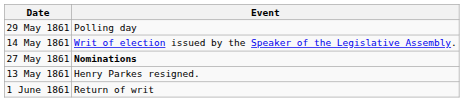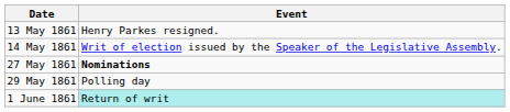rows swapped: 13 May 1861 <-> 29 May 1861
1 June 1861 | Event: no background -> paleturquoise background
